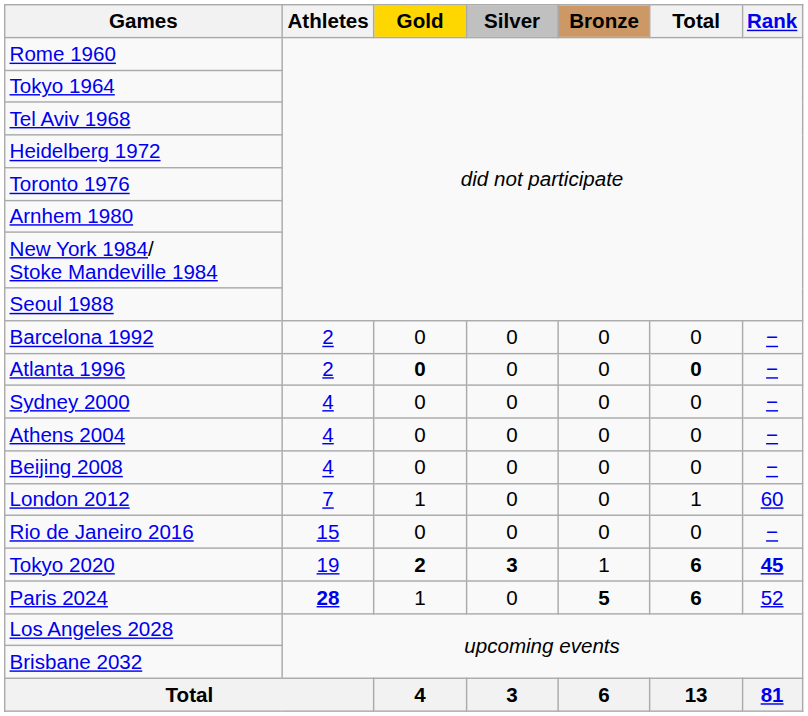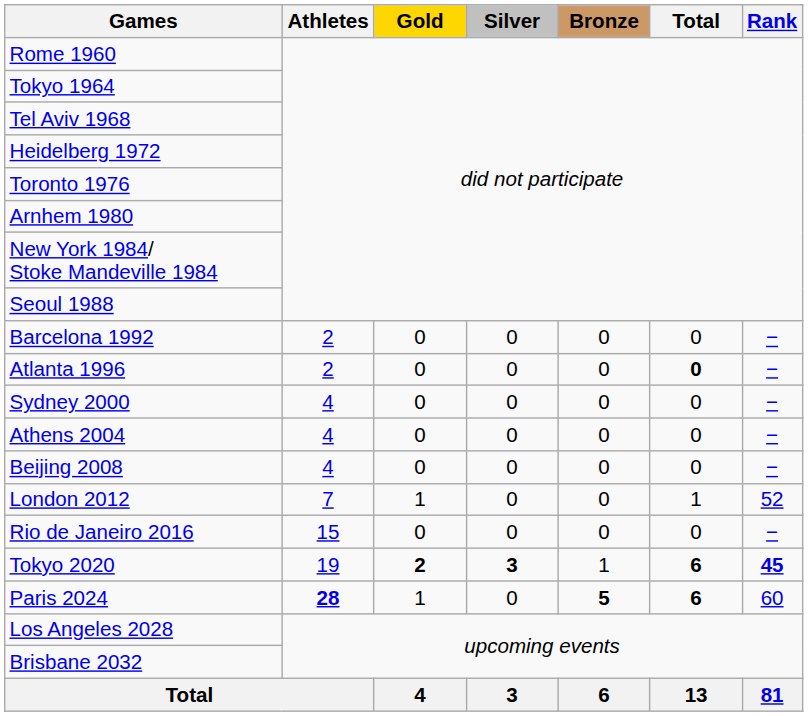Atlanta 1996 | Gold: bold -> normal
London 2012 | Rank: 60 -> 52
Paris 2024 | Rank: 52 -> 60
